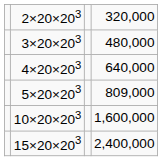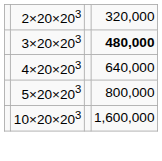3×20×203 | column 4: normal -> bold
5×20×203 | column 4: 809,000 -> 800,000
- row: 15×20×203 | 2,400,000
